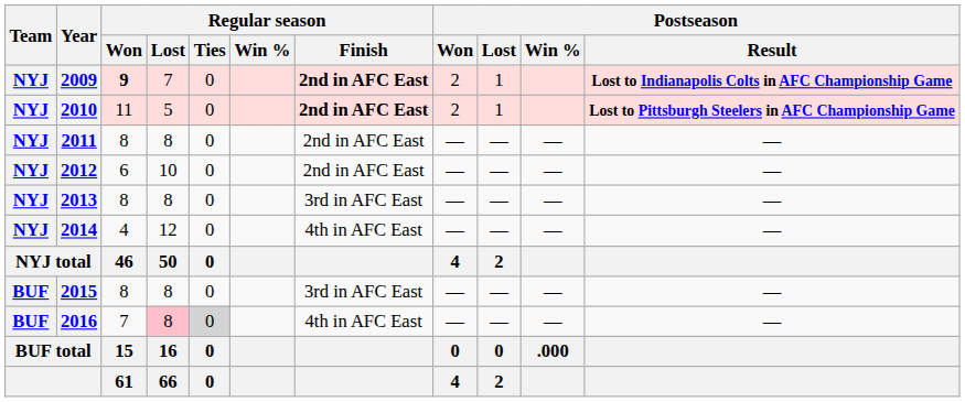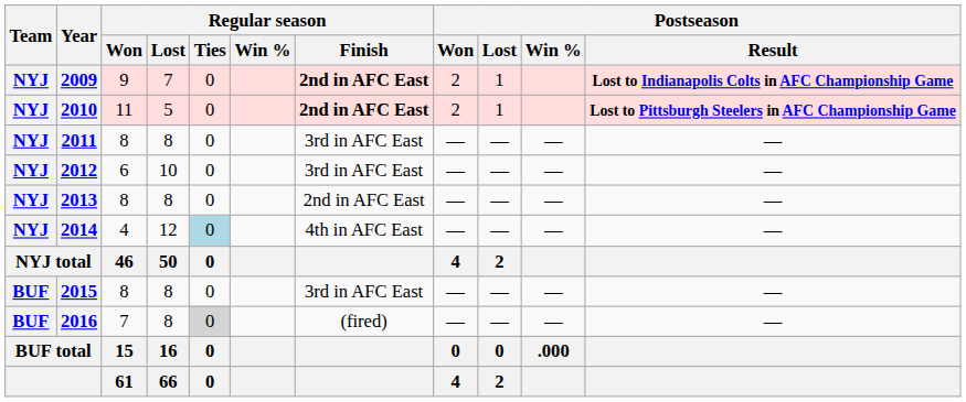2009 | Regular season / Won: bold -> normal
2011 | Regular season / Finish: 2nd in AFC East -> 3rd in AFC East
2012 | Regular season / Finish: 2nd in AFC East -> 3rd in AFC East
2013 | Regular season / Finish: 3rd in AFC East -> 2nd in AFC East
2014 | Regular season / Ties: no background -> lightblue background
2016 | Regular season / Lost: pink background -> no background
2016 | Regular season / Finish: 4th in AFC East -> (fired)
